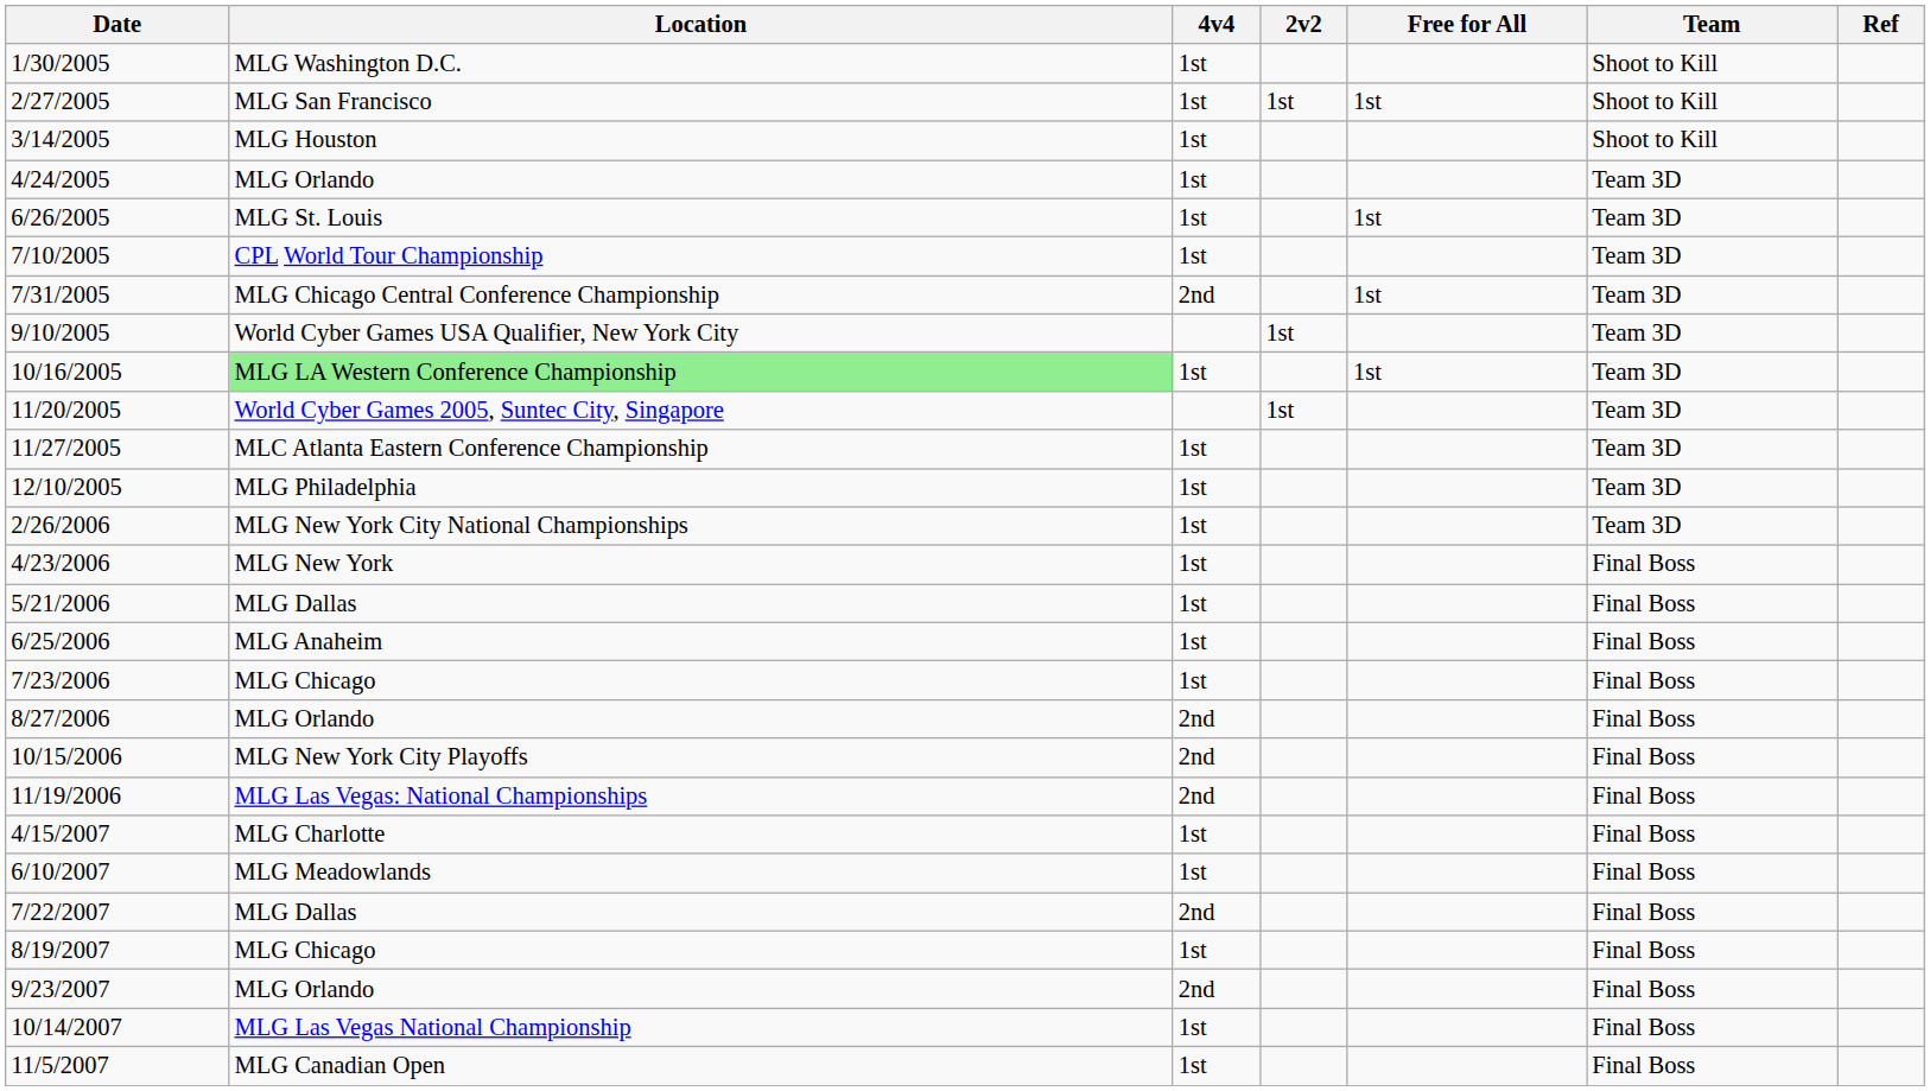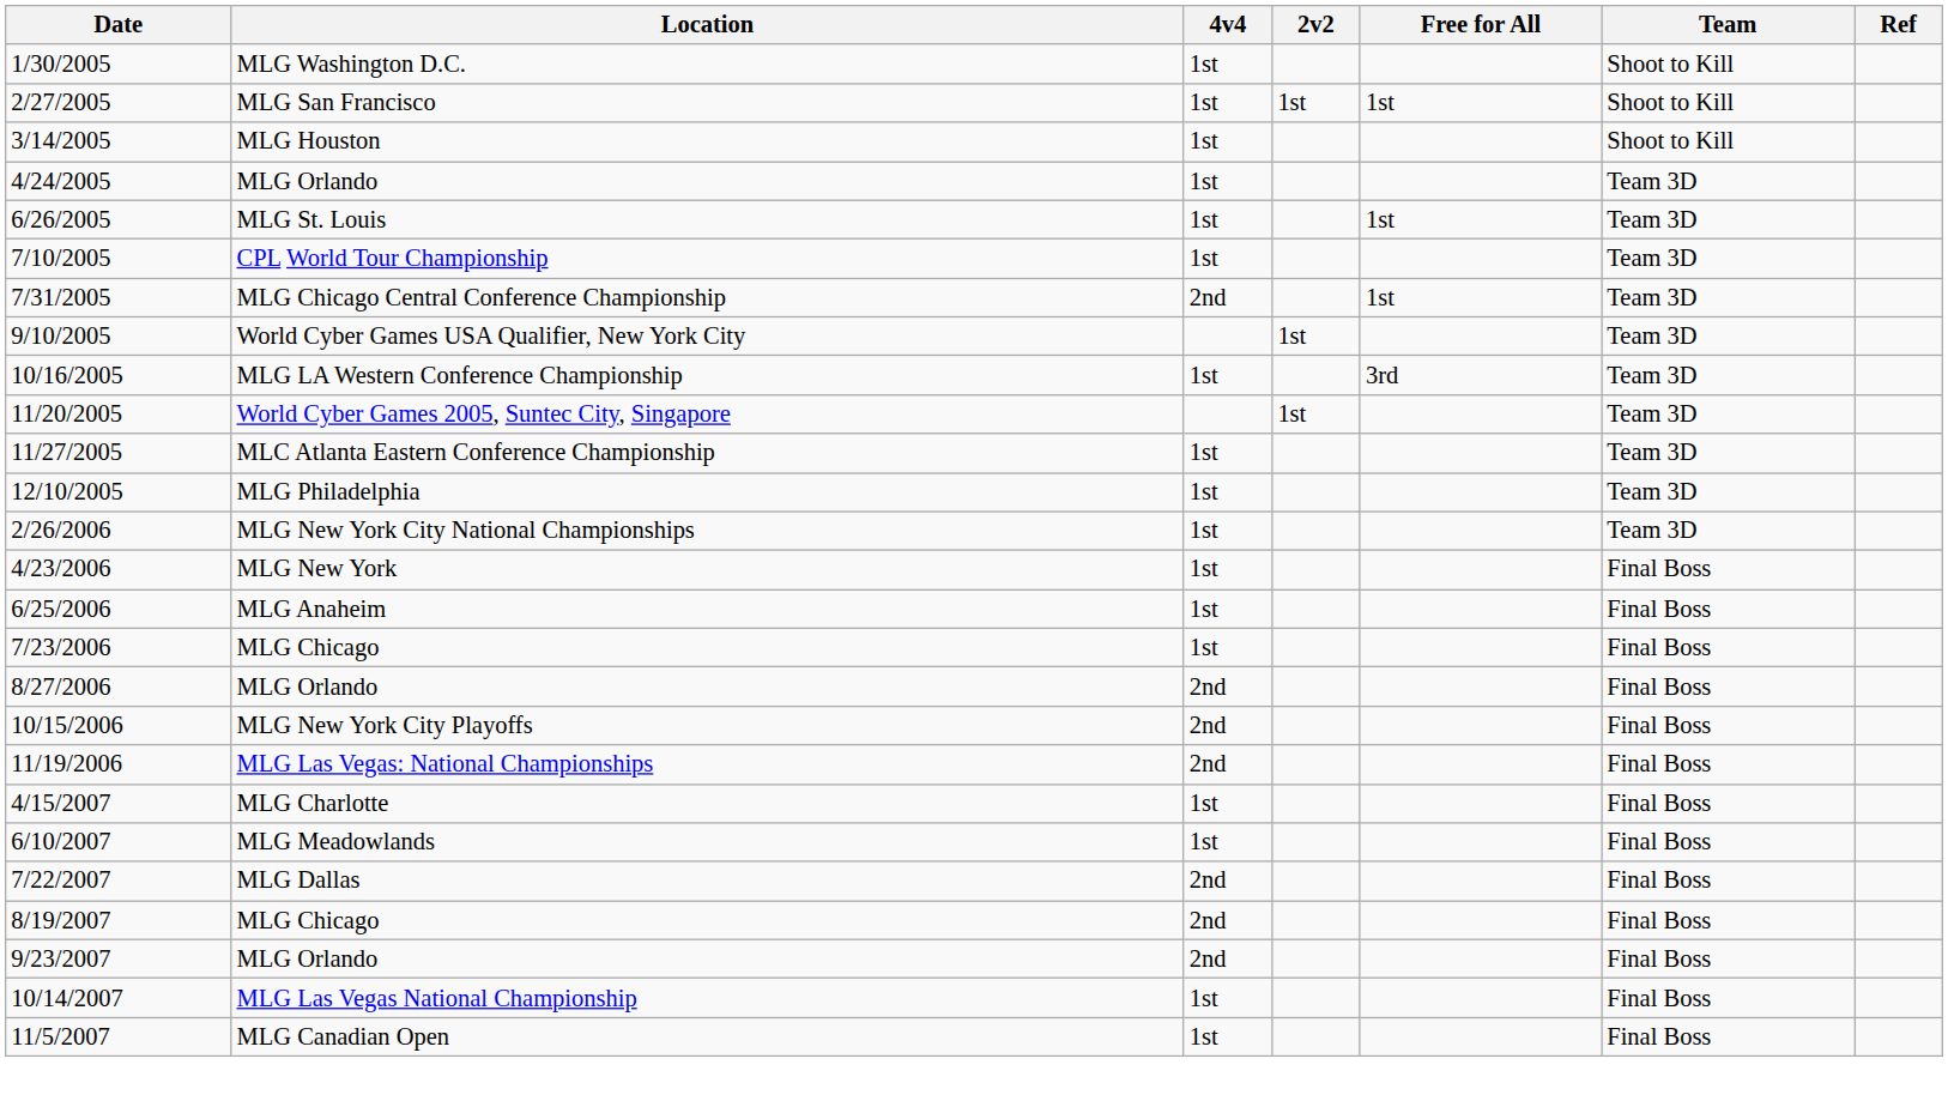10/16/2005 | Location: lightgreen background -> no background
10/16/2005 | Free for All: 1st -> 3rd
- row: 5/21/2006 | MLG Dallas | 1st | Final Boss
8/19/2007 | 4v4: 1st -> 2nd
